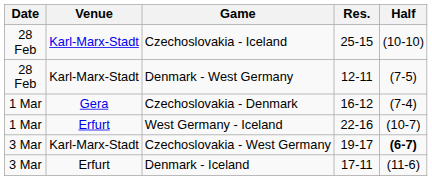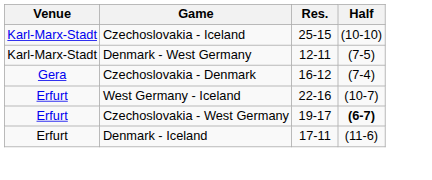- column: Date | 28 Feb | 28 Feb | 1 Mar | 1 Mar | 3 Mar | 3 Mar
Czechoslovakia - West Germany | Venue: Karl-Marx-Stadt -> Erfurt
